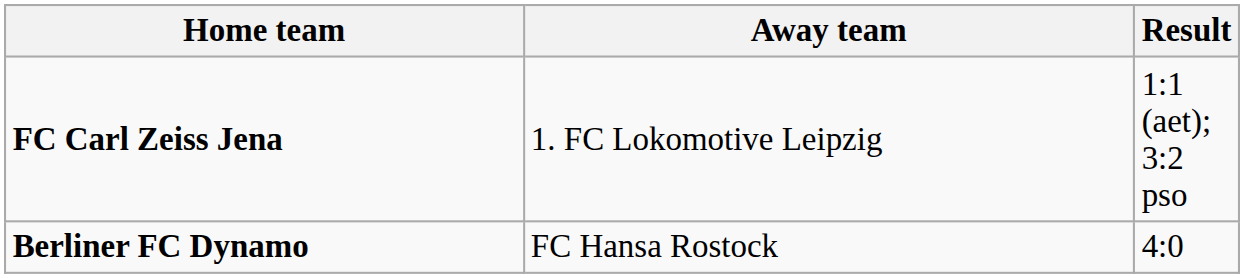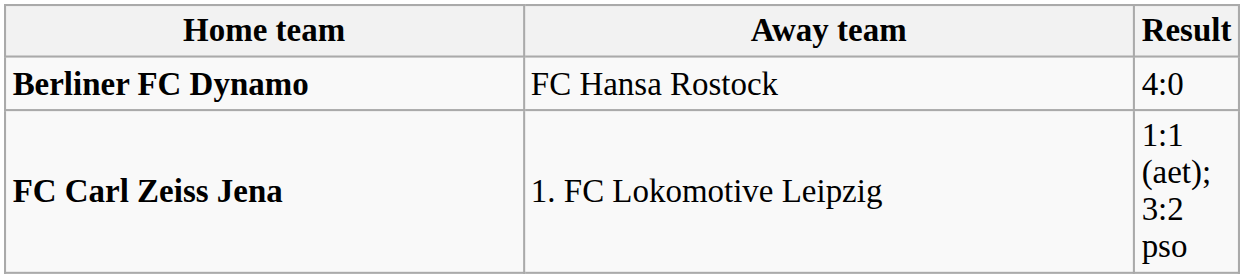rows swapped: FC Carl Zeiss Jena <-> Berliner FC Dynamo
